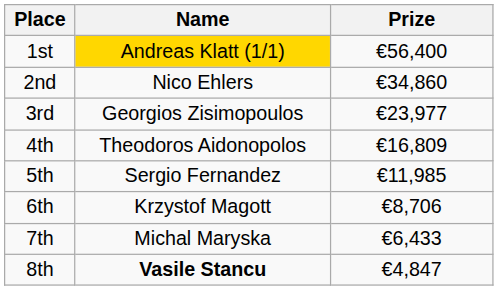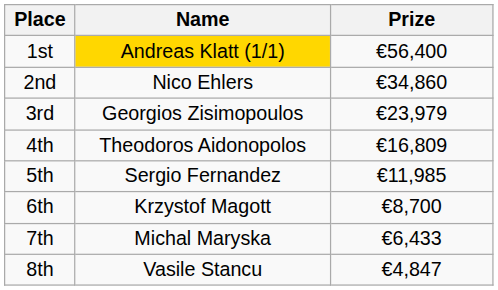3rd | Prize: €23,977 -> €23,979
6th | Prize: €8,706 -> €8,700
8th | Name: bold -> normal
